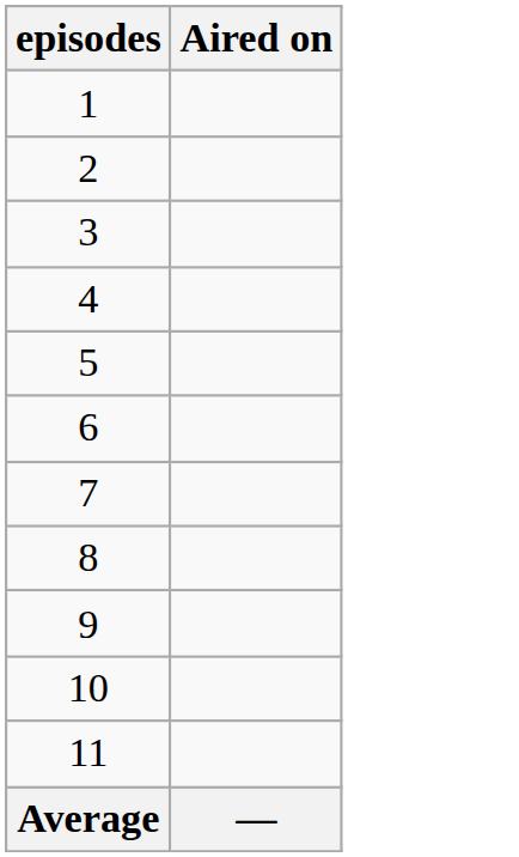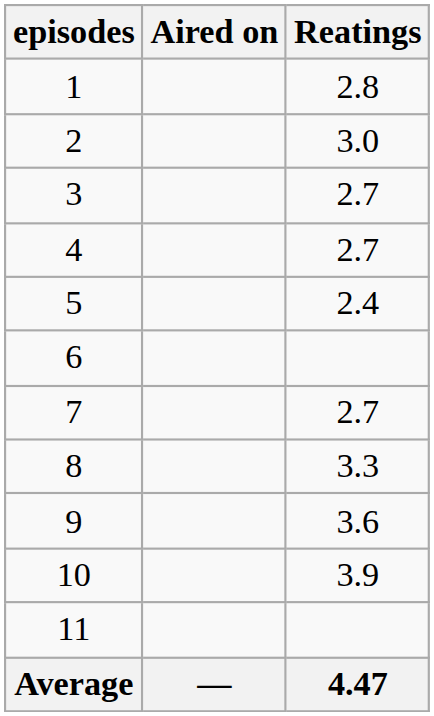+ column: Reatings | 2.8 | 3.0 | 2.7 | 2.7 | 2.4 | 2.7 | 3.3 | 3.6 | 3.9 | 4.47
